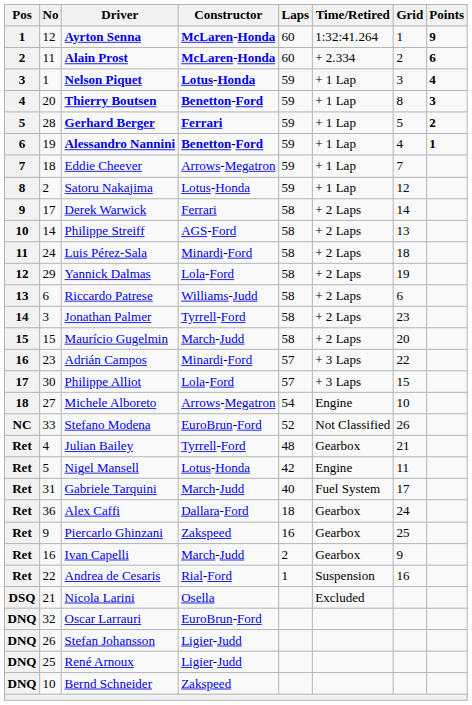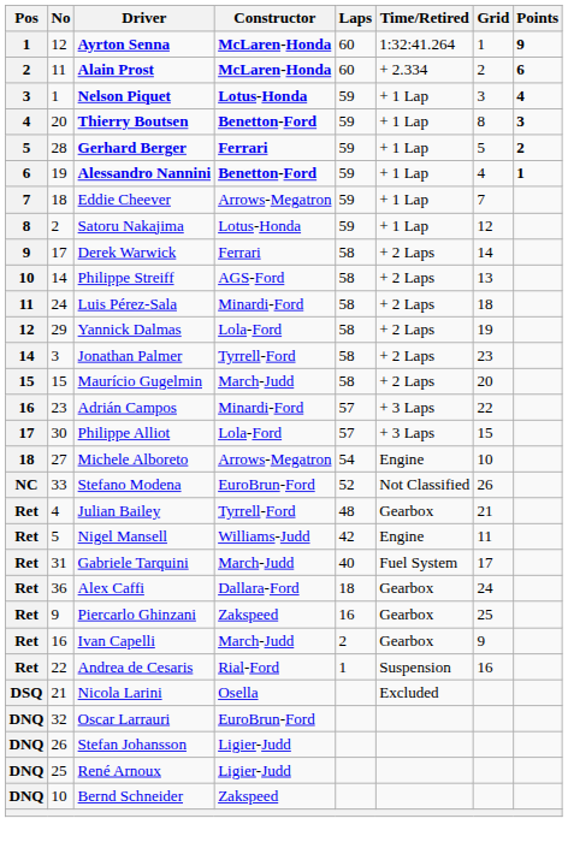- row: 13 | 6 | Riccardo Patrese | Williams-Judd | 58 | + 2 Laps | 6
Nigel Mansell | Constructor: Lotus-Honda -> Williams-Judd
